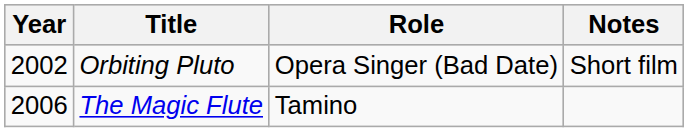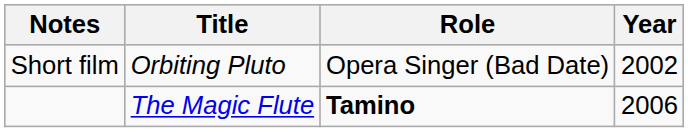columns swapped: Year <-> Notes
The Magic Flute | Role: normal -> bold
